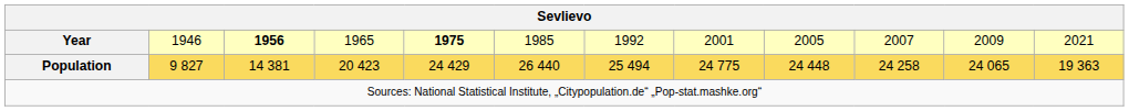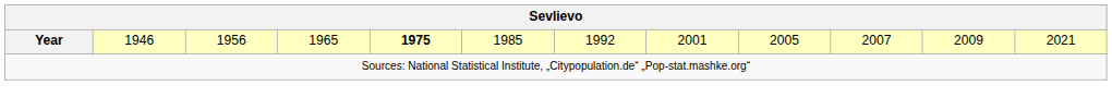Year | column 3: bold -> normal
- row: Population | 9 827 | 14 381 | 20 423 | 24 429 | 26 440 | 25 494 | 24 775 | 24 448 | 24 258 | 24 065 | 19 363
